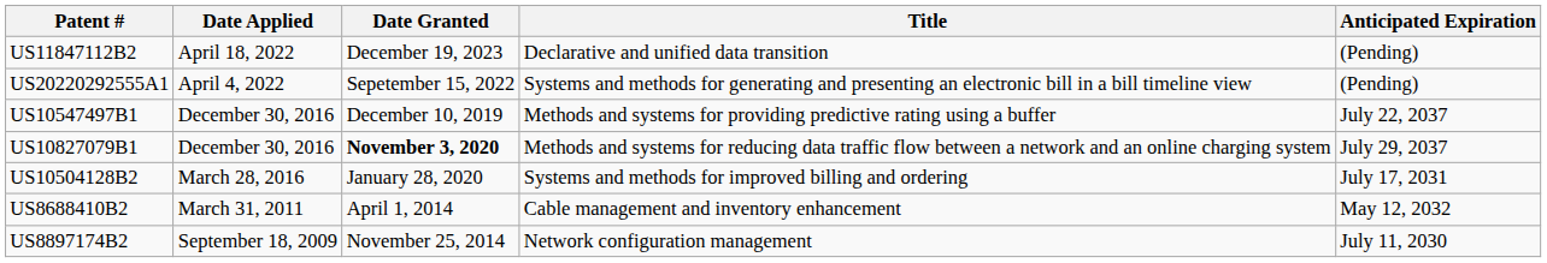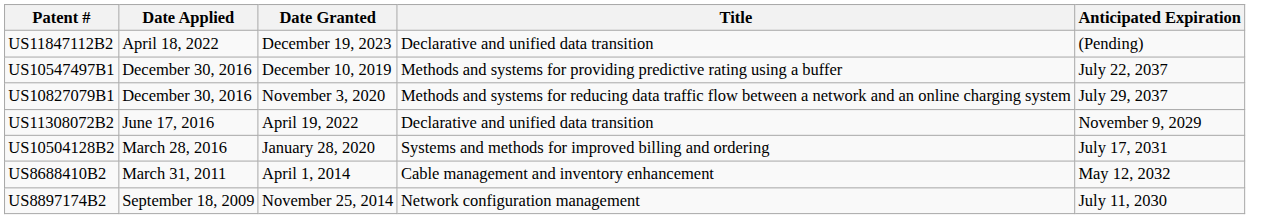- row: US20220292555A1 | April 4, 2022 | Sepetember 15, 2022 | Systems and methods for generating and presenting an electronic bill in a bill timeline view | (Pending)
US10827079B1 | Date Granted: bold -> normal
+ row: US11308072B2 | June 17, 2016 | April 19, 2022 | Declarative and unified data transition | November 9, 2029
